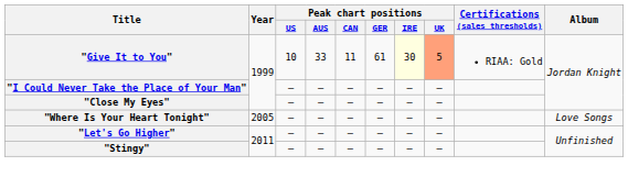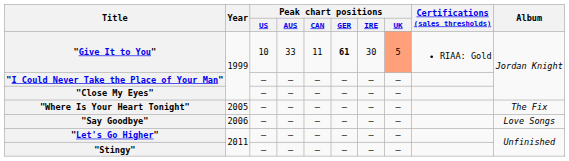"Give It to You" | Peak chart positions / GER: normal -> bold
"Give It to You" | Peak chart positions / IRE: lightyellow background -> no background
"Where Is Your Heart Tonight" | Album: Love Songs -> The Fix
+ row: "Say Goodbye" | 2006 | — | — | — | — | — | — | Love Songs
